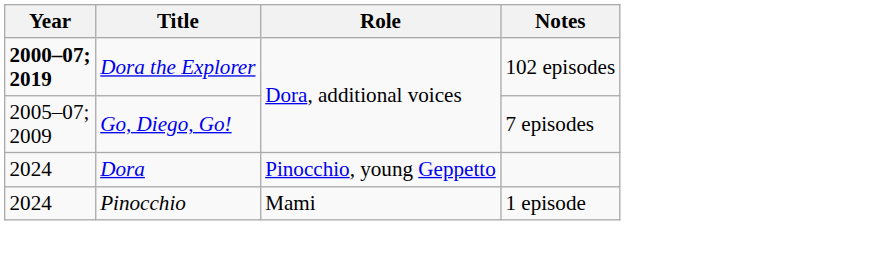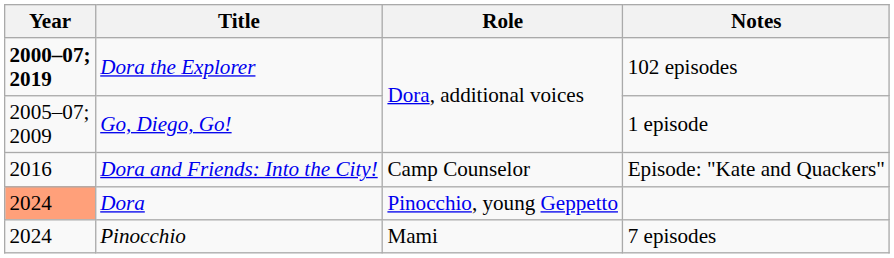Go, Diego, Go! | Notes: 7 episodes -> 1 episode
+ row: 2016 | Dora and Friends: Into the City! | Camp Counselor | Episode: "Kate and Quackers"
Dora | Year: no background -> lightsalmon background
Pinocchio | Notes: 1 episode -> 7 episodes
